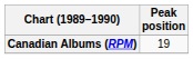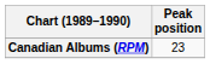Canadian Albums (RPM) | Peak position: 19 -> 23
